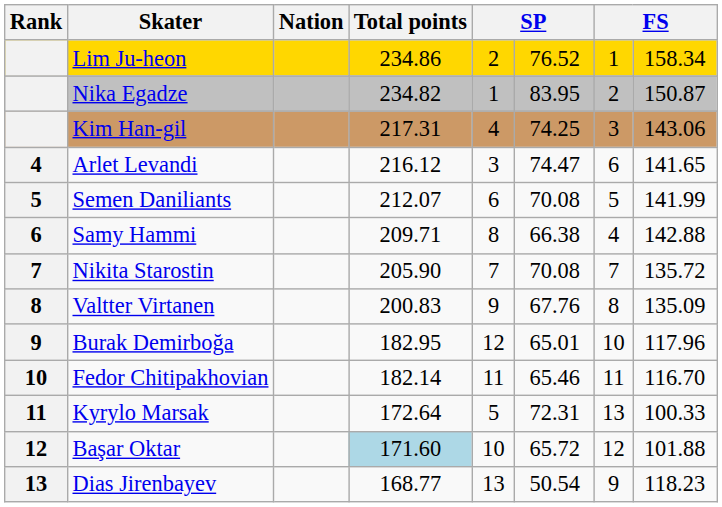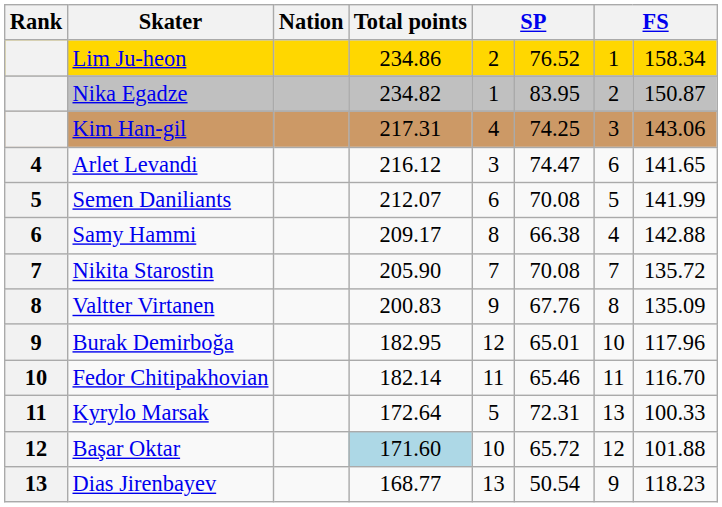Samy Hammi | Total points: 209.71 -> 209.17
